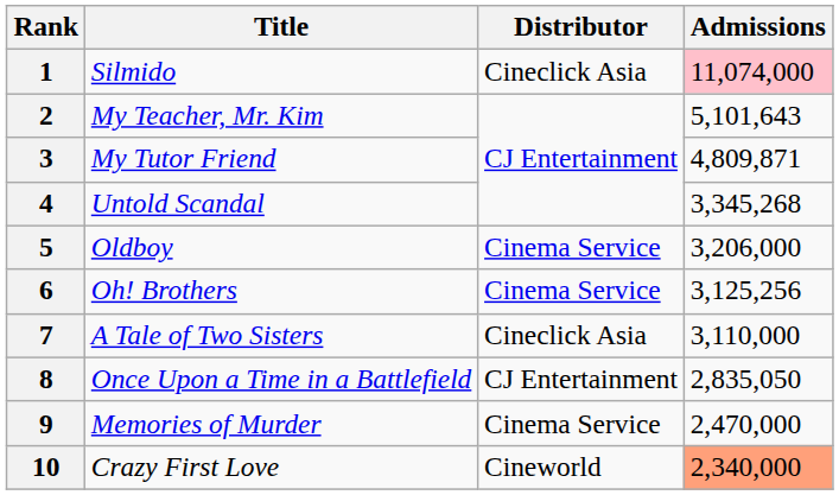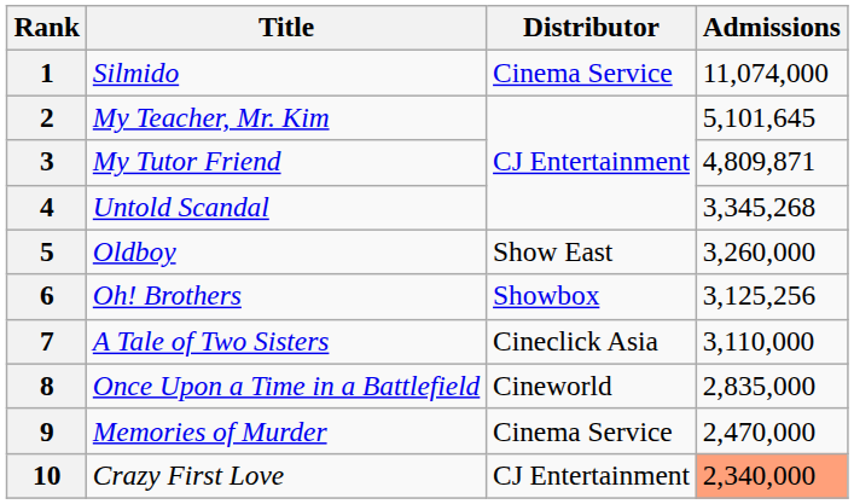1 | Distributor: Cineclick Asia -> Cinema Service
1 | Admissions: pink background -> no background
2 | Admissions: 5,101,643 -> 5,101,645
5 | Distributor: Cinema Service -> Show East
5 | Admissions: 3,206,000 -> 3,260,000
6 | Distributor: Cinema Service -> Showbox
8 | Distributor: CJ Entertainment -> Cineworld
8 | Admissions: 2,835,050 -> 2,835,000
10 | Distributor: Cineworld -> CJ Entertainment
